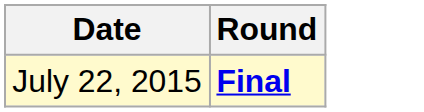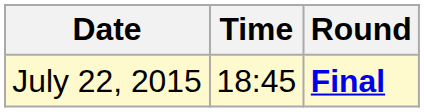+ column: Time | 18:45
